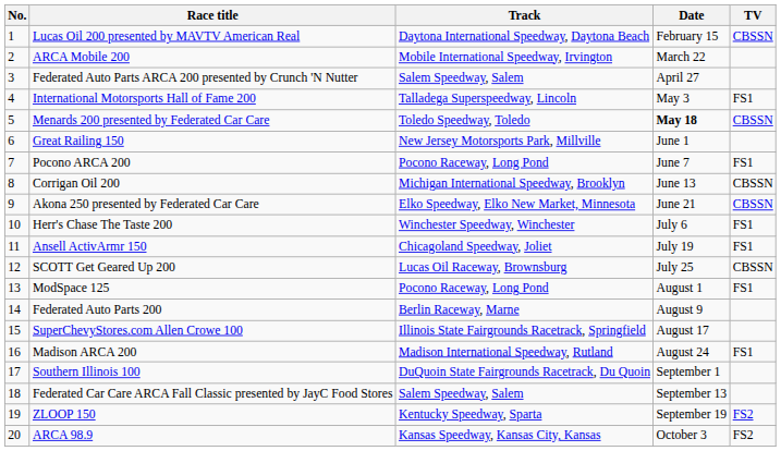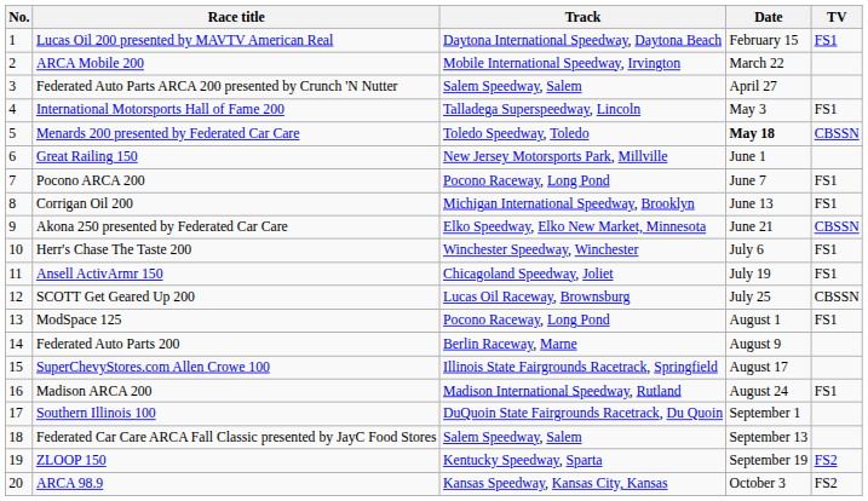Lucas Oil 200 presented by MAVTV American Real | TV: CBSSN -> FS1
Corrigan Oil 200 | TV: CBSSN -> FS1
